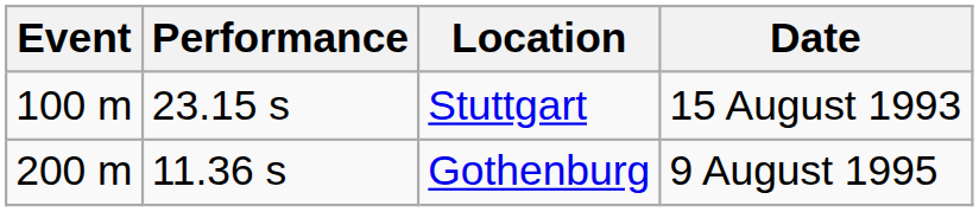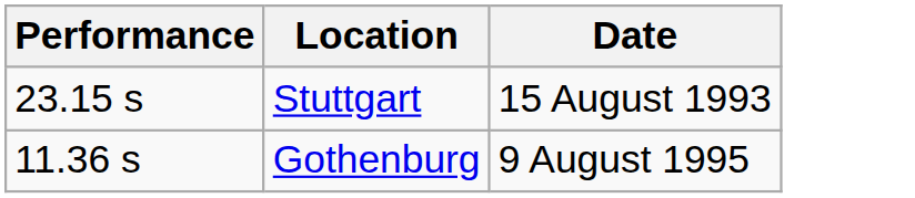- column: Event | 100 m | 200 m
